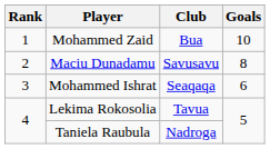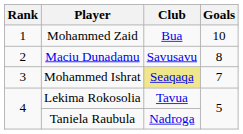Mohammed Ishrat | Club: no background -> khaki background
Mohammed Ishrat | Goals: 6 -> 7
